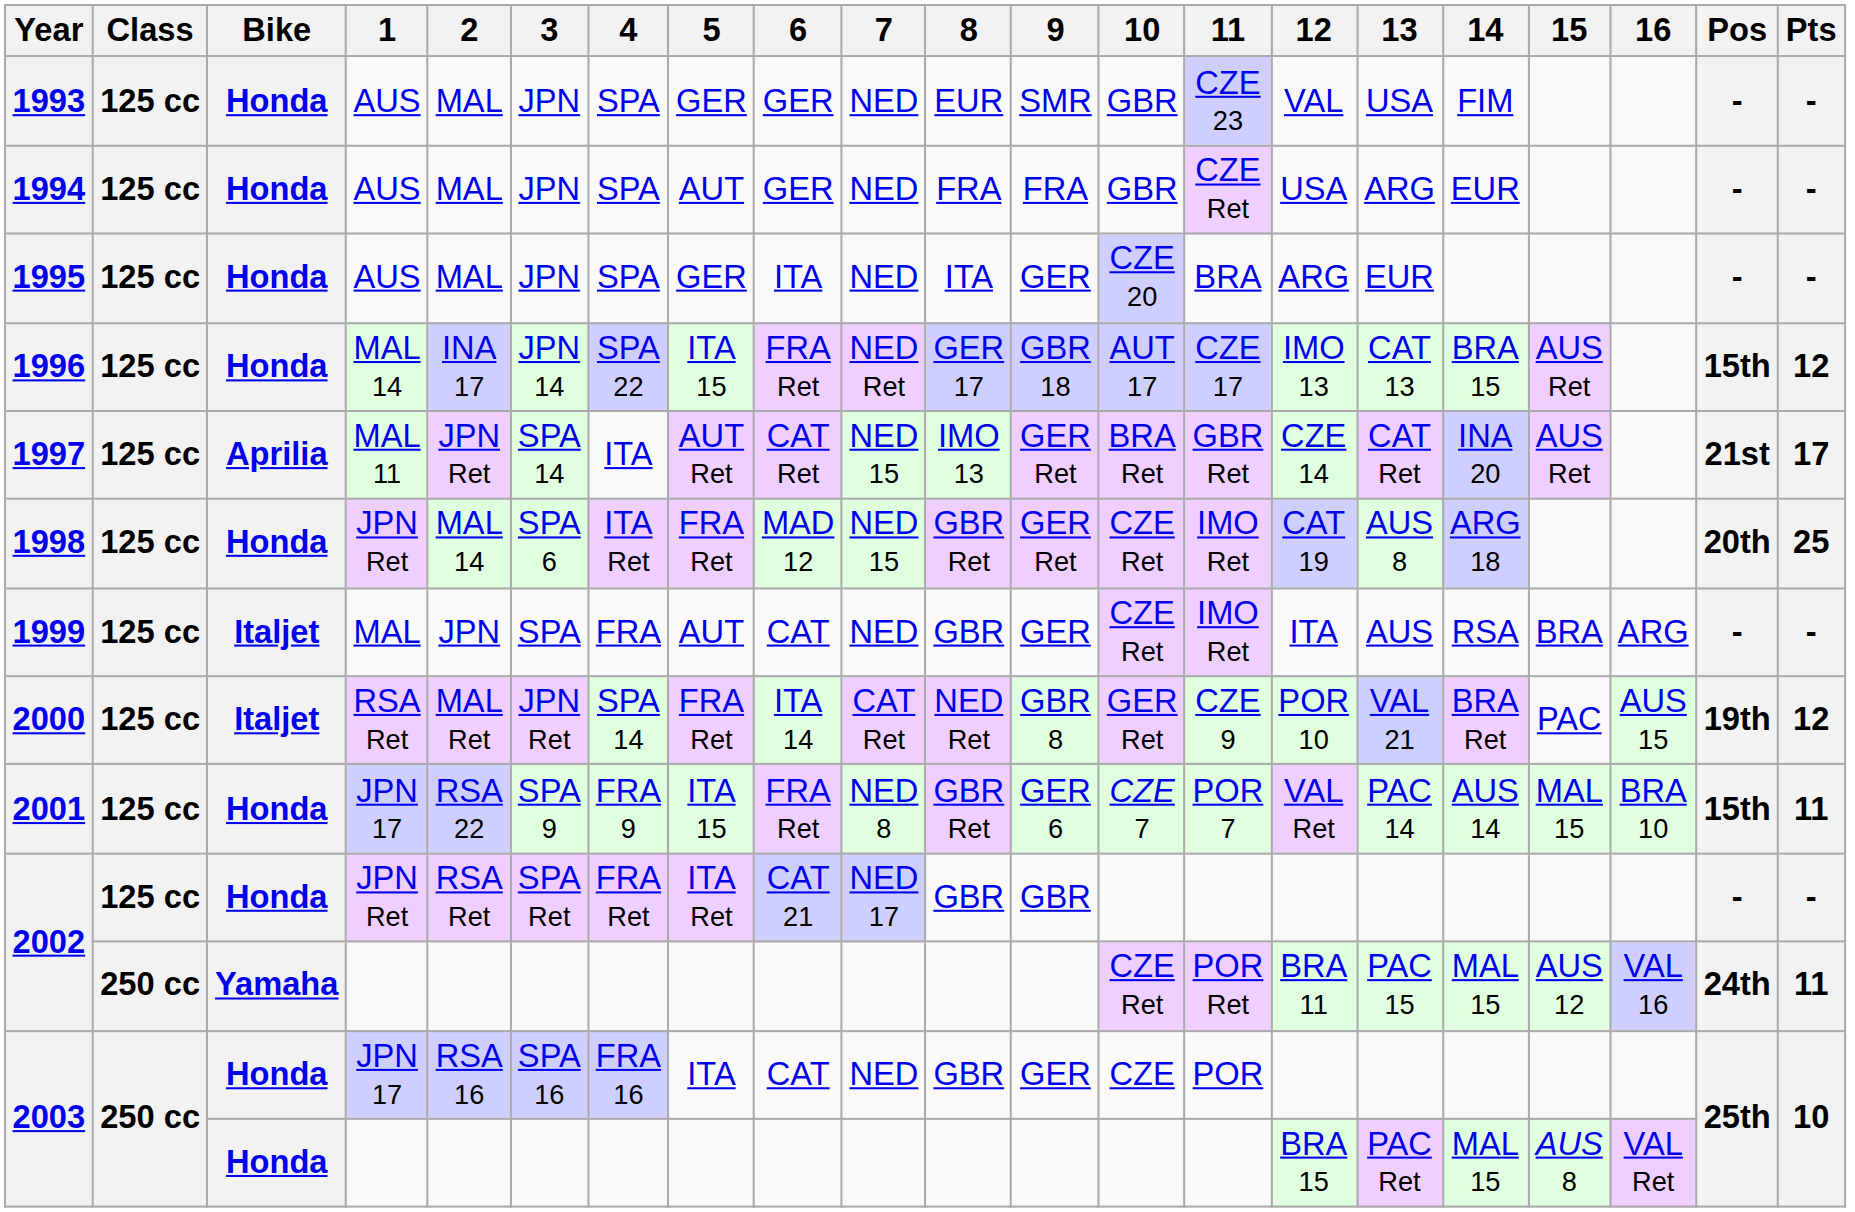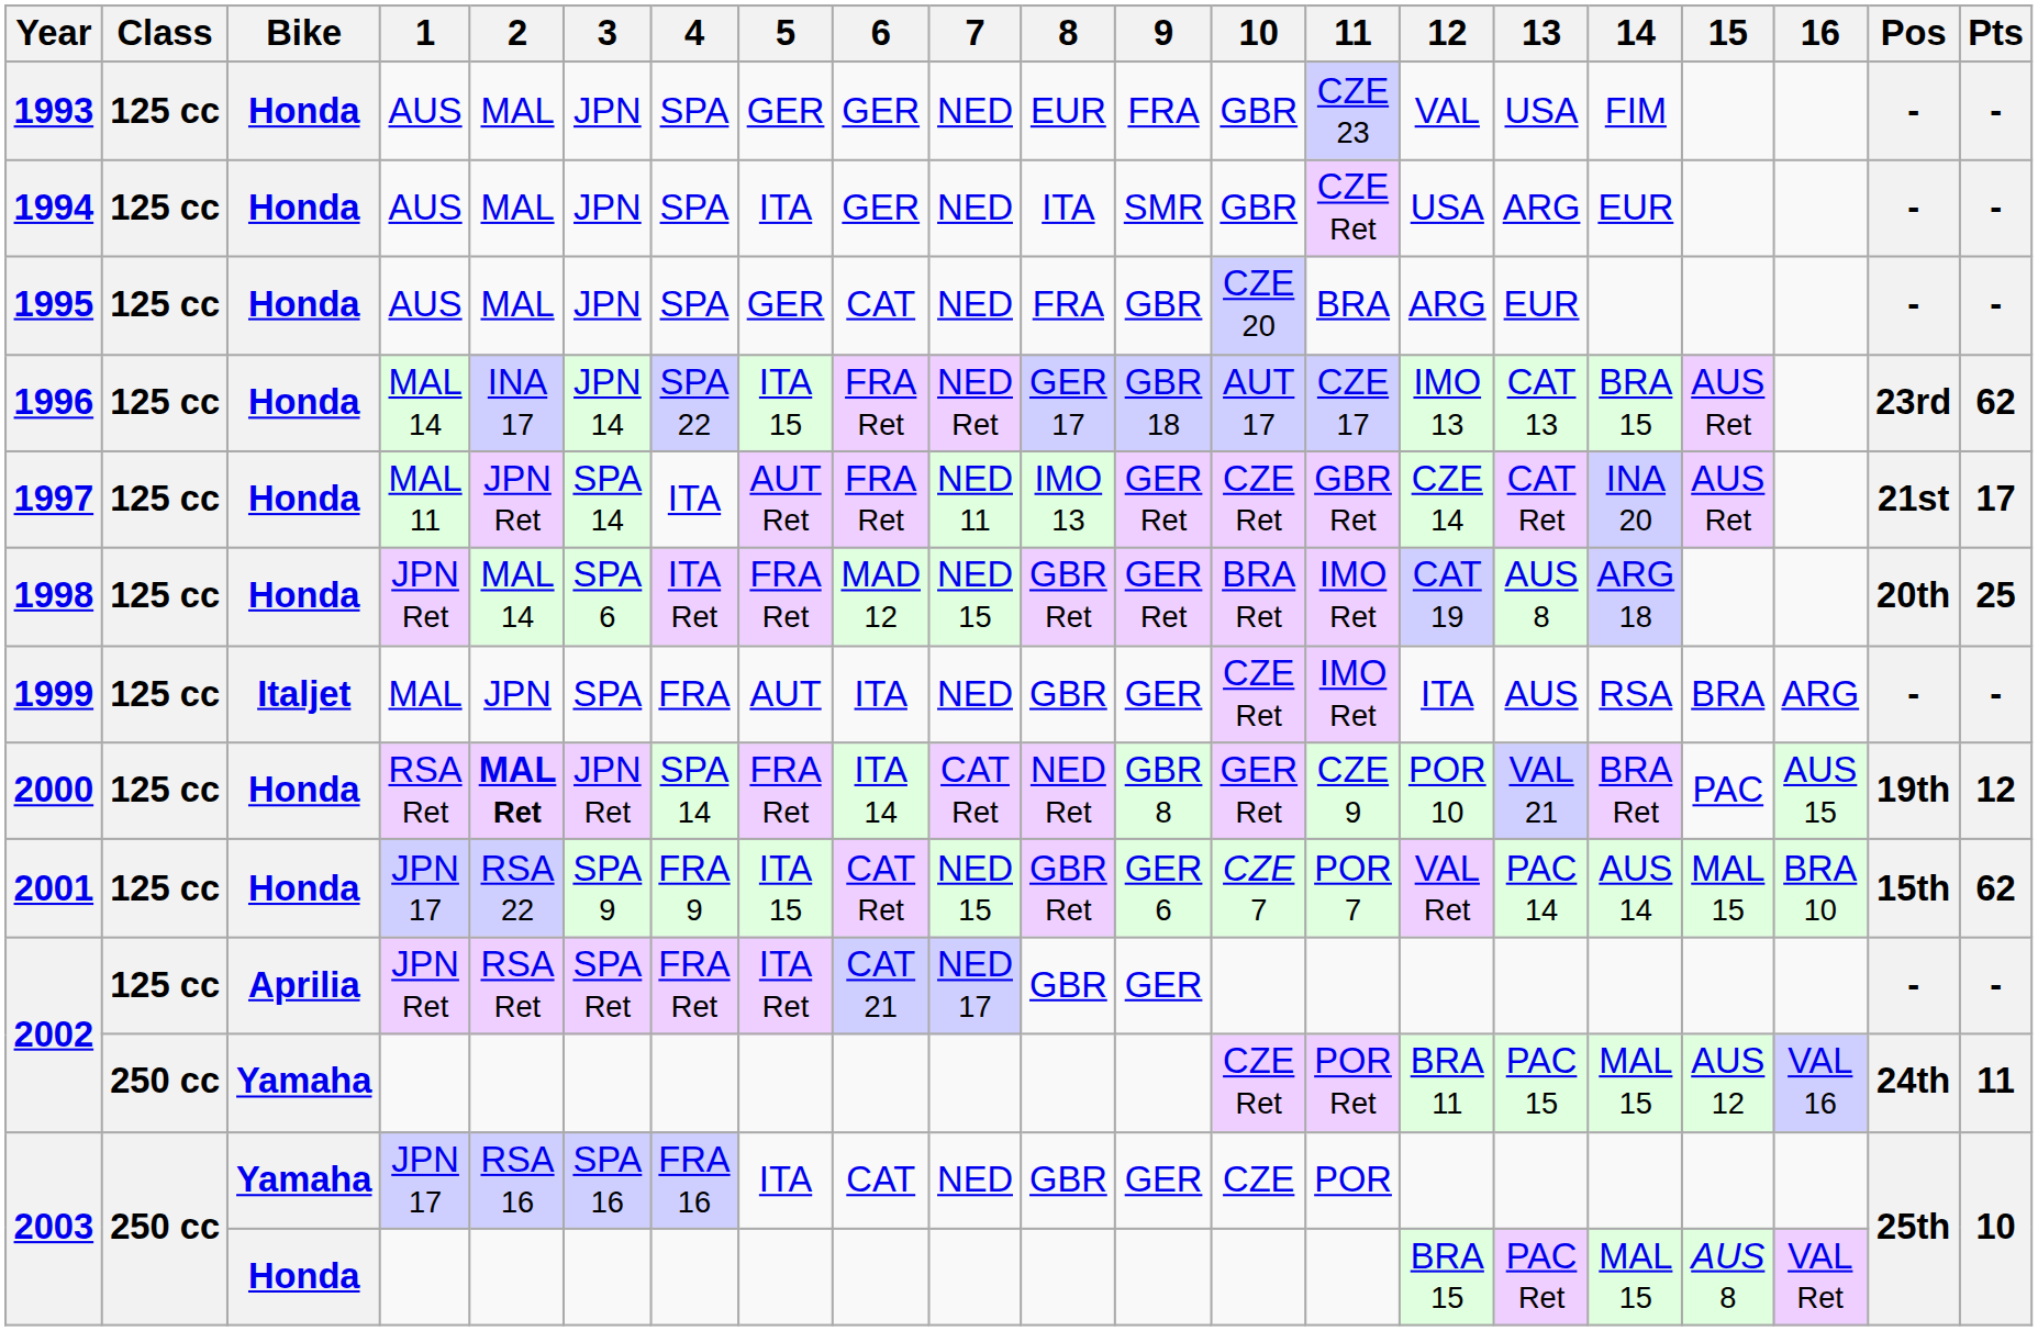1993 | 9: SMR -> FRA
1994 | 5: AUT -> ITA
1994 | 8: FRA -> ITA
1994 | 9: FRA -> SMR
1995 | 6: ITA -> CAT
1995 | 8: ITA -> FRA
1995 | 9: GER -> GBR
1996 | Pos: 15th -> 23rd
1996 | Pts: 12 -> 62
1997 | Bike: Aprilia -> Honda
1997 | 6: CAT Ret -> FRA Ret
1997 | 7: NED 15 -> NED 11
1997 | 10: BRA Ret -> CZE Ret
1998 | 10: CZE Ret -> BRA Ret
1999 | 6: CAT -> ITA
2000 | Bike: Italjet -> Honda
2000 | 2: normal -> bold
2001 | 6: FRA Ret -> CAT Ret
2001 | 7: NED 8 -> NED 15
2001 | Pts: 11 -> 62
2002 / JPN Ret | Bike: Honda -> Aprilia
2002 / JPN Ret | 9: GBR -> GER
2003 / JPN 17 | Bike: Honda -> Yamaha
